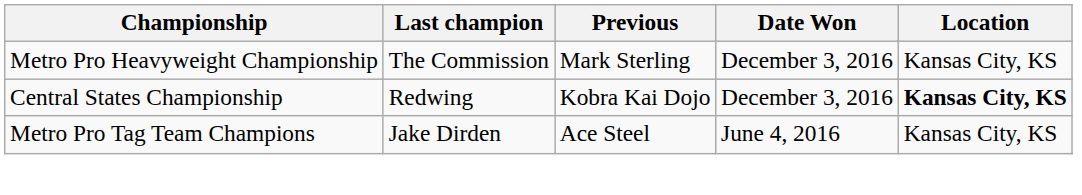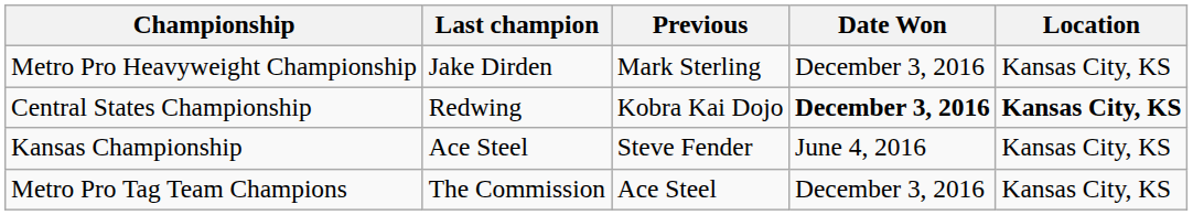Metro Pro Heavyweight Championship | Last champion: The Commission -> Jake Dirden
Central States Championship | Date Won: normal -> bold
+ row: Kansas Championship | Ace Steel | Steve Fender | June 4, 2016 | Kansas City, KS
Metro Pro Tag Team Champions | Last champion: Jake Dirden -> The Commission
Metro Pro Tag Team Champions | Date Won: June 4, 2016 -> December 3, 2016
